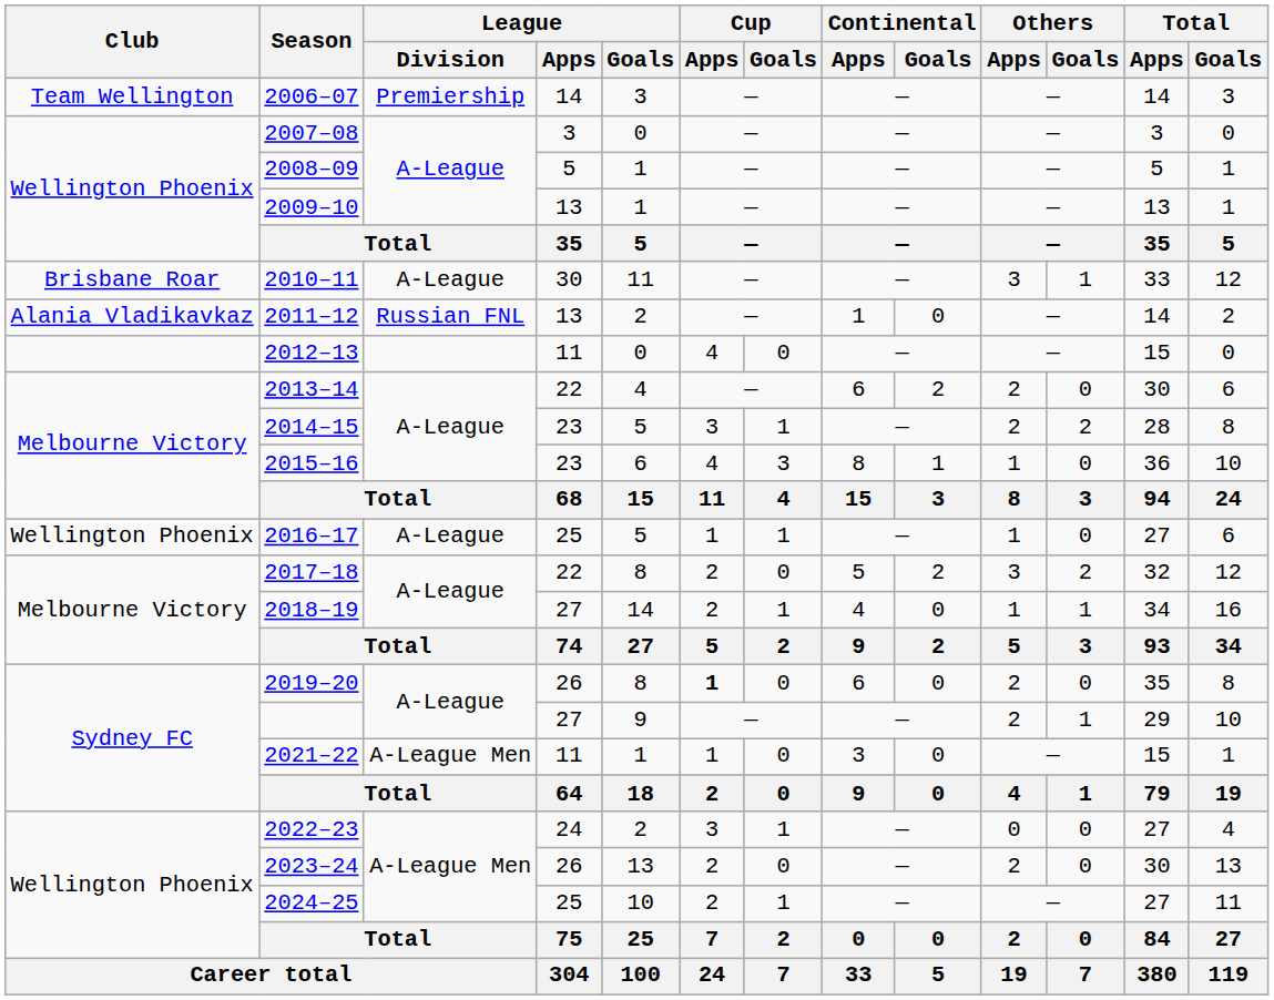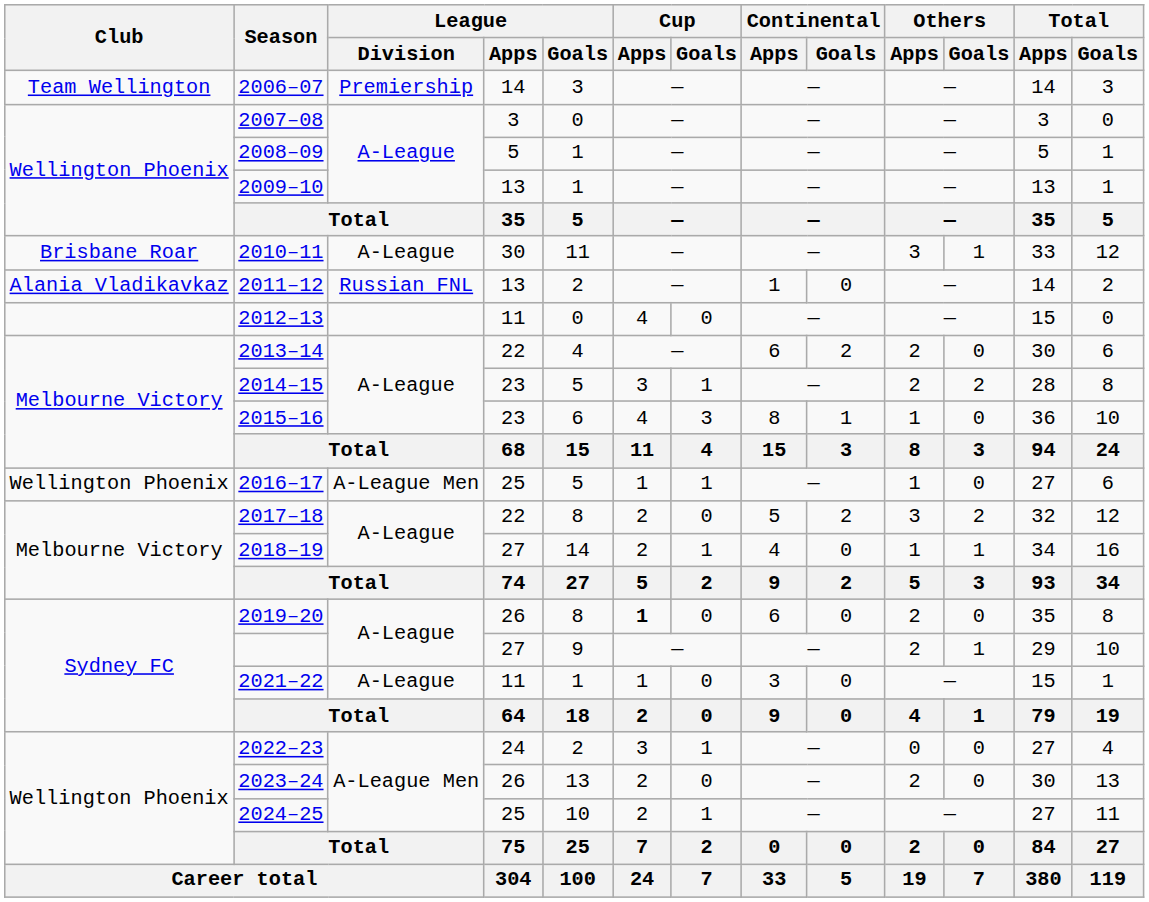2016–17 | League / Division: A-League -> A-League Men
2021–22 | League / Division: A-League Men -> A-League
